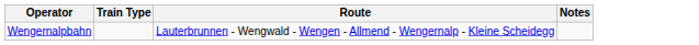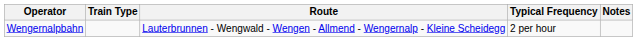+ column: Typical Frequency | 2 per hour
